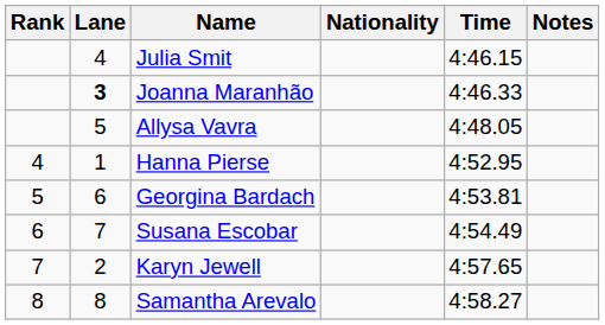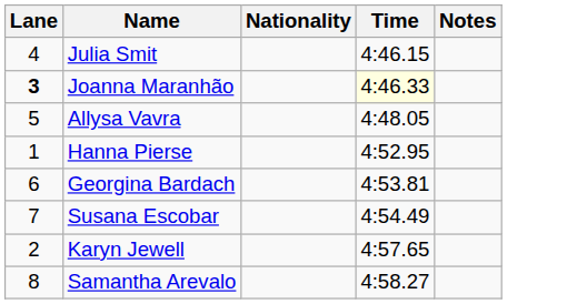- column: Rank | 4 | 5 | 6 | 7 | 8
Joanna Maranhão | Time: no background -> lightyellow background
